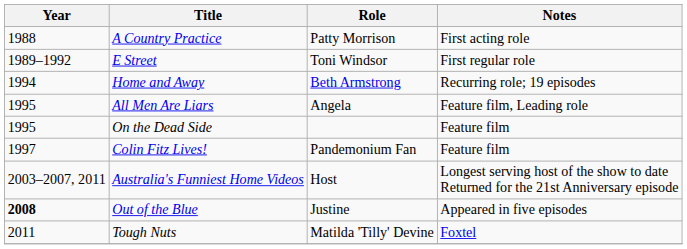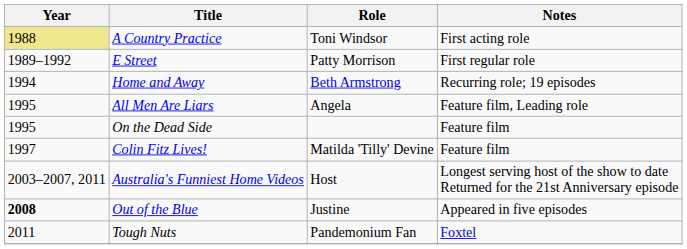A Country Practice | Year: no background -> khaki background
A Country Practice | Role: Patty Morrison -> Toni Windsor
E Street | Role: Toni Windsor -> Patty Morrison
Colin Fitz Lives! | Role: Pandemonium Fan -> Matilda 'Tilly' Devine
Tough Nuts | Role: Matilda 'Tilly' Devine -> Pandemonium Fan
